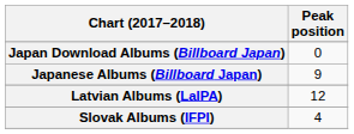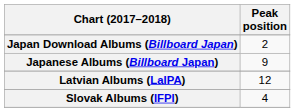Japan Download Albums (Billboard Japan) | Peak position: 0 -> 2
